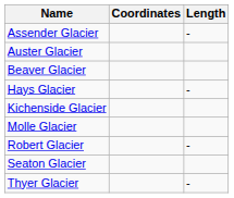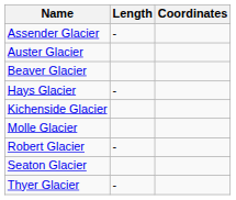columns swapped: Coordinates <-> Length
